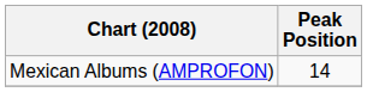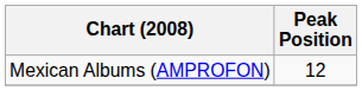Mexican Albums (AMPROFON) | Peak Position: 14 -> 12
